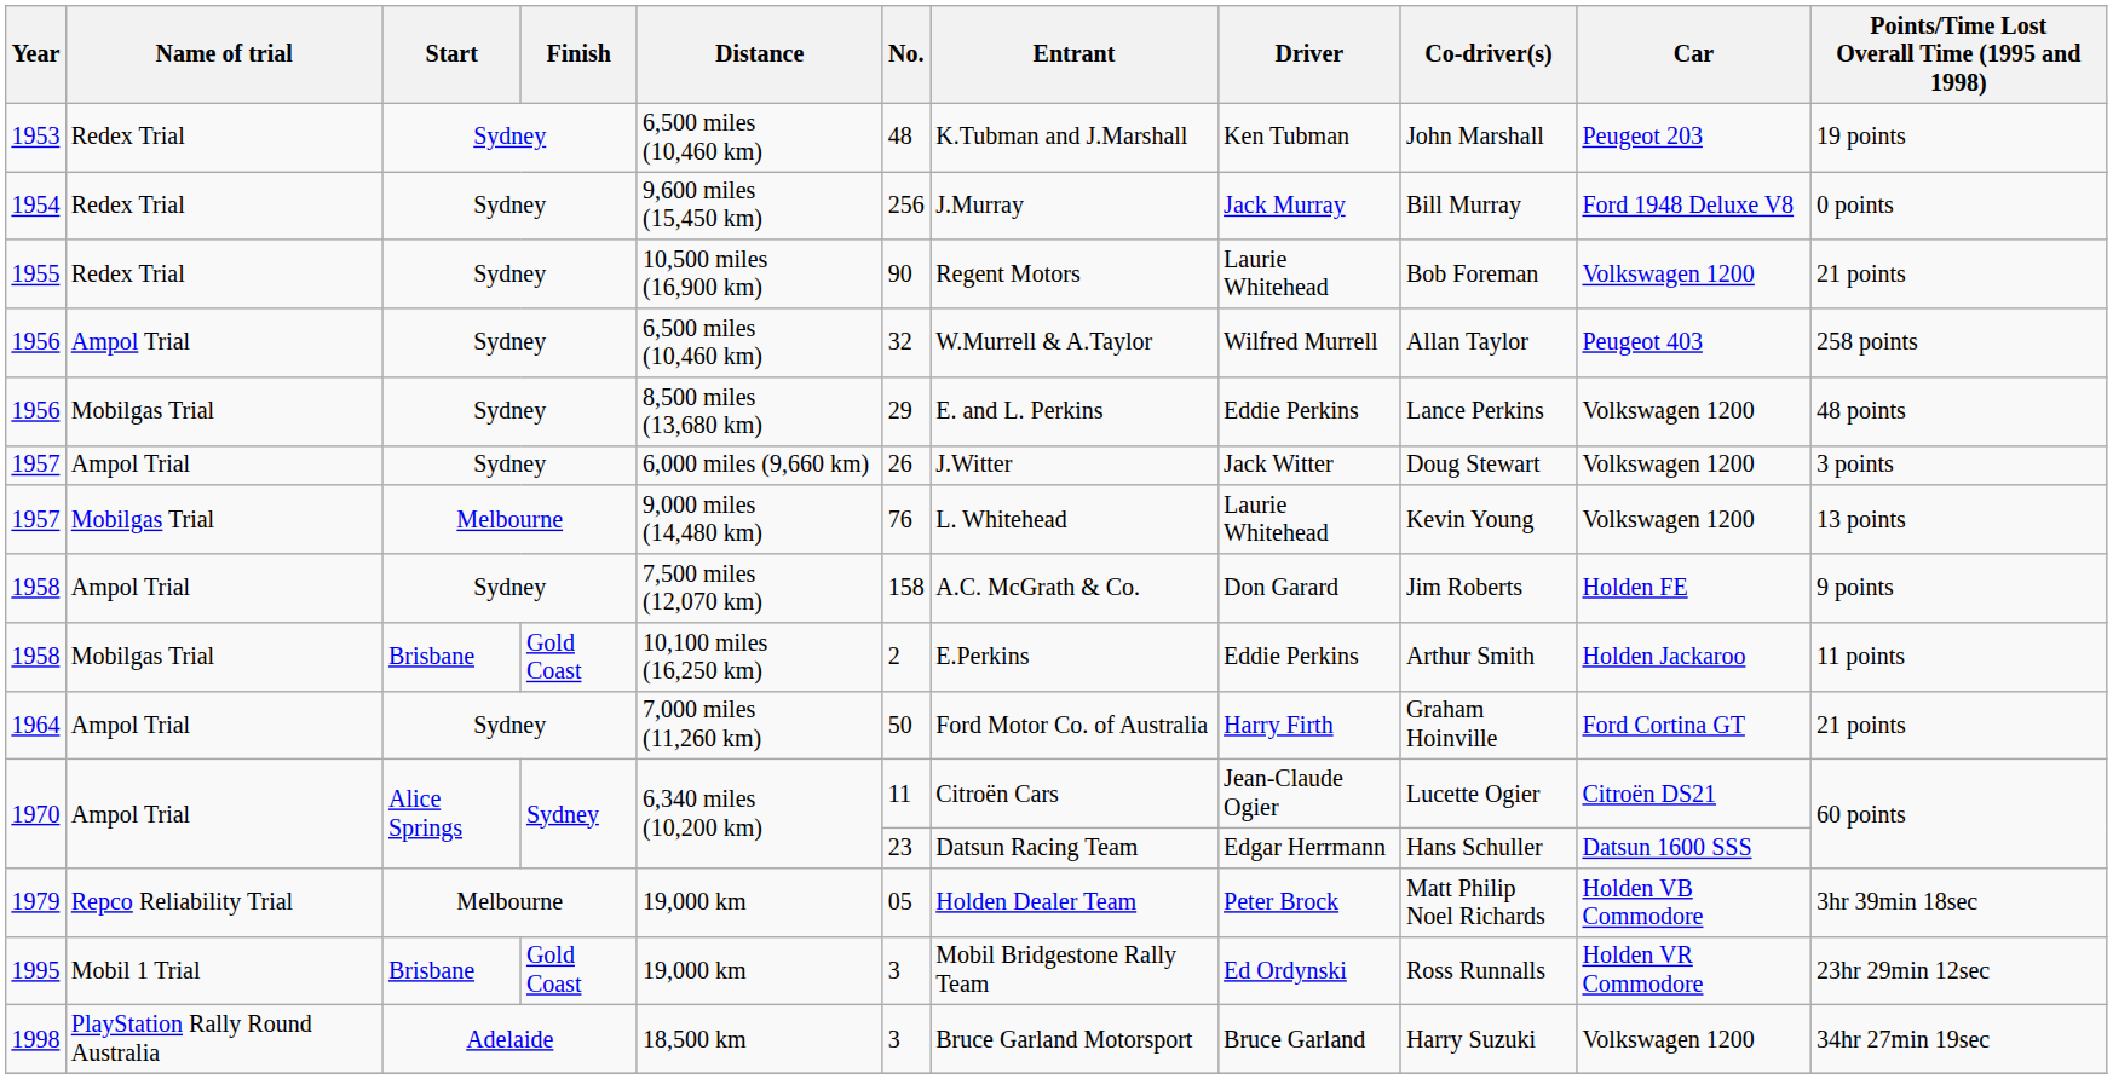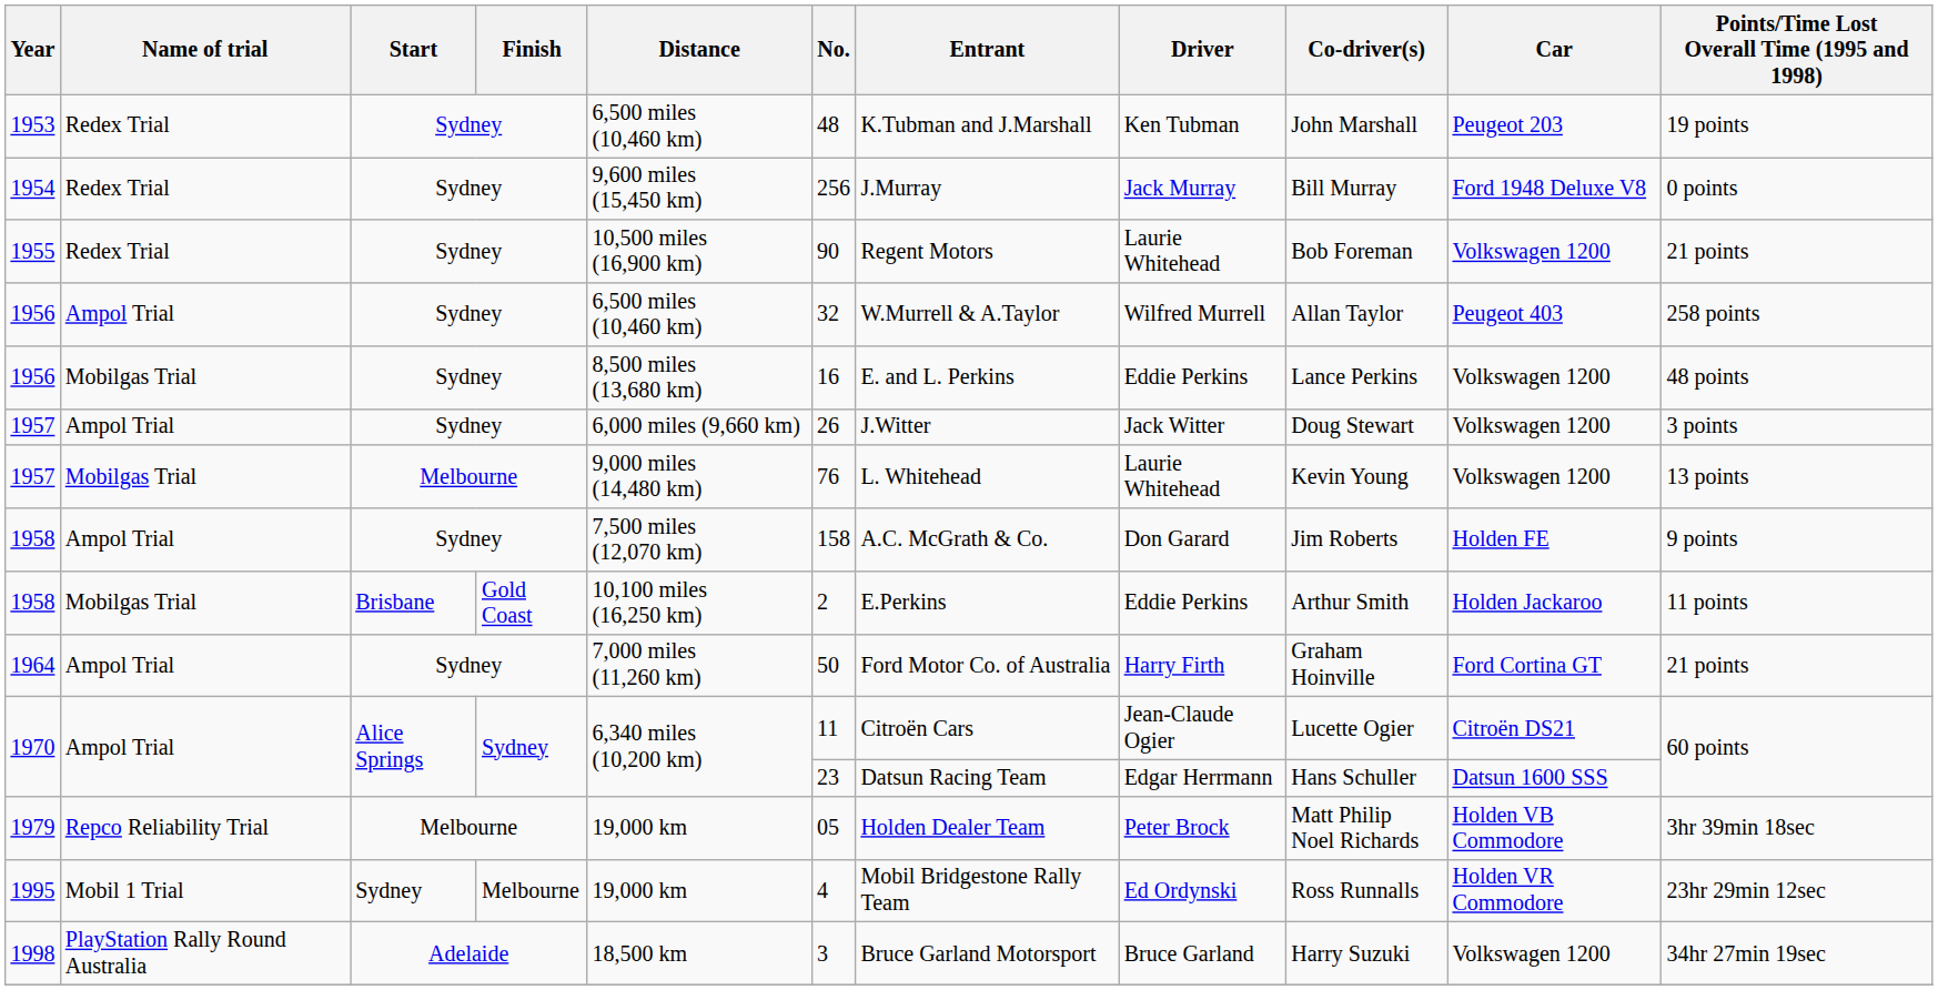1956 / Mobilgas Trial | No.: 29 -> 16
1995 | Start: Brisbane -> Sydney
1995 | Finish: Gold Coast -> Melbourne
1995 | No.: 3 -> 4
